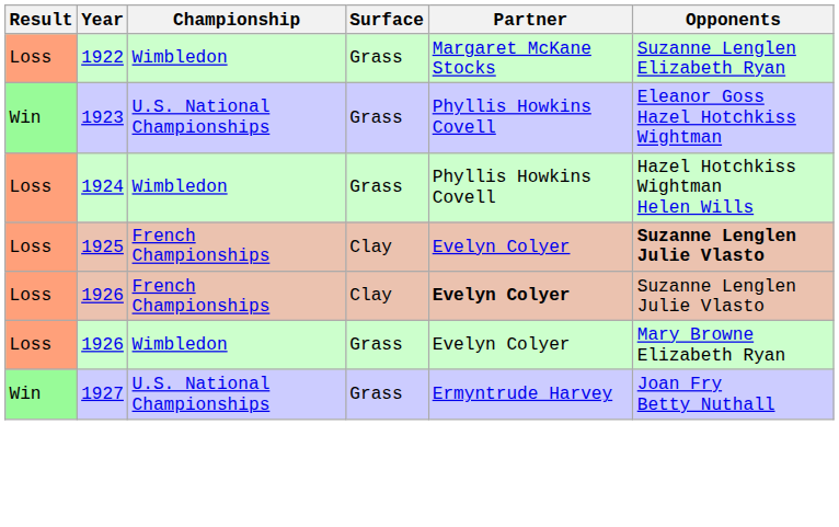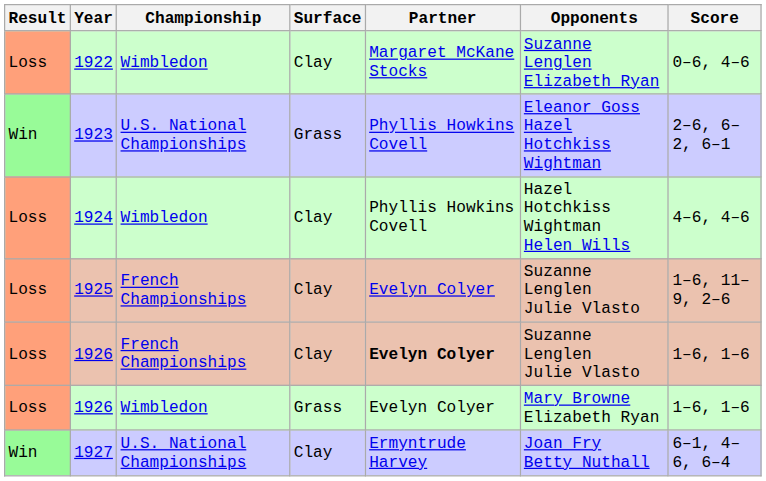+ column: Score | 0–6, 4–6 | 2–6, 6–2, 6–1 | 4–6, 4–6 | 1–6, 11–9, 2–6 | 1–6, 1–6 | 1–6, 1–6 | 6–1, 4–6, 6–4
1922 | Surface: Grass -> Clay
1924 | Surface: Grass -> Clay
1925 | Opponents: bold -> normal
1927 | Surface: Grass -> Clay
